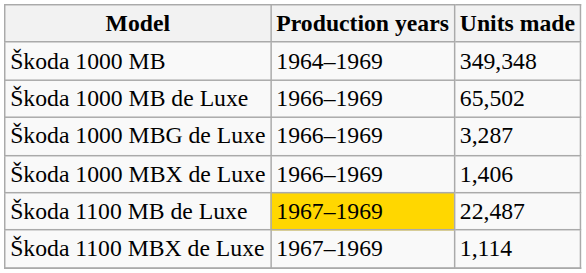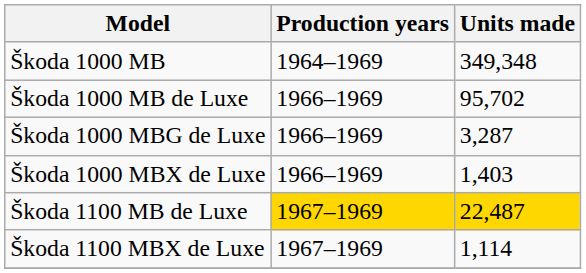Škoda 1000 MB de Luxe | Units made: 65,502 -> 95,702
Škoda 1000 MBX de Luxe | Units made: 1,406 -> 1,403
Škoda 1100 MB de Luxe | Units made: no background -> gold background
